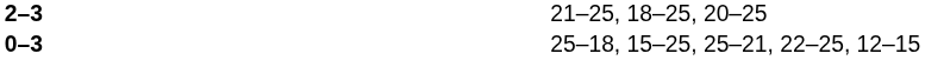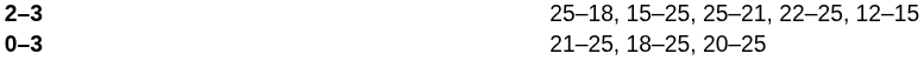2–3 | column 4: 21–25, 18–25, 20–25 -> 25–18, 15–25, 25–21, 22–25, 12–15
0–3 | column 4: 25–18, 15–25, 25–21, 22–25, 12–15 -> 21–25, 18–25, 20–25
